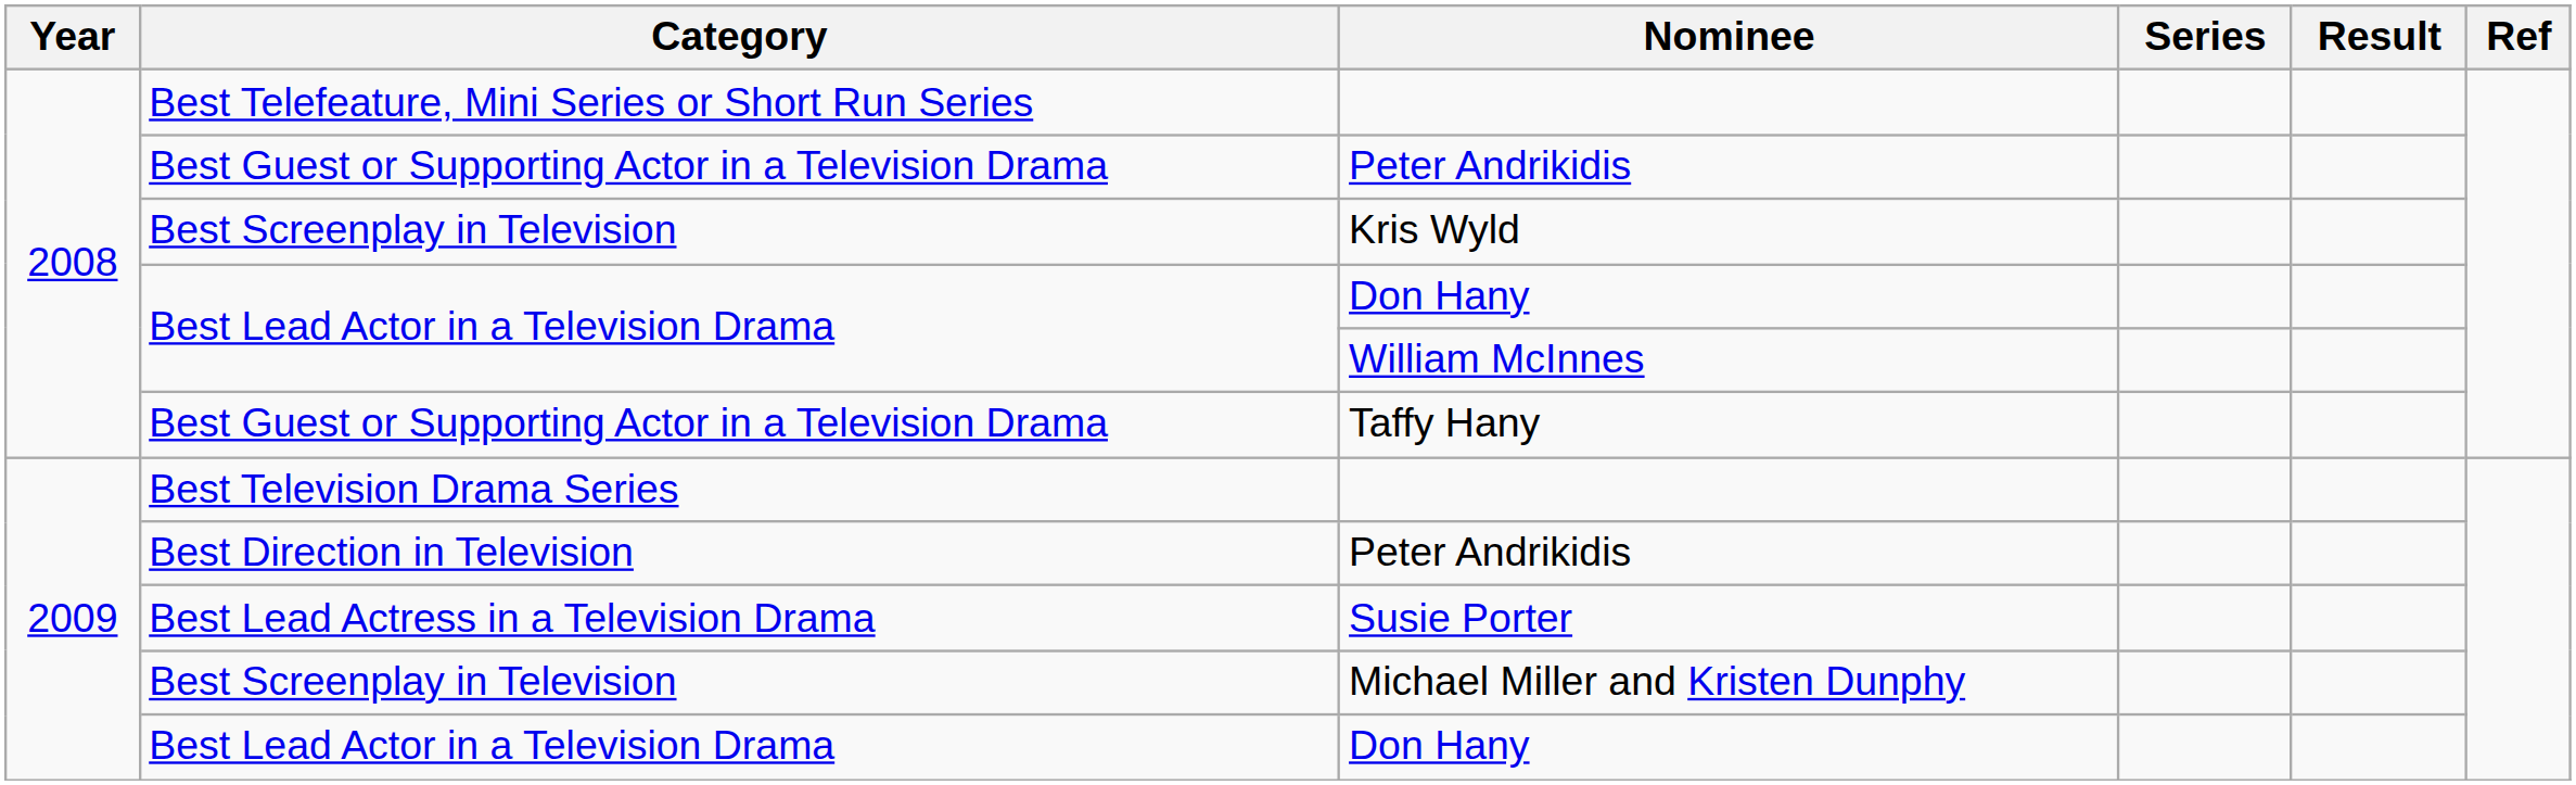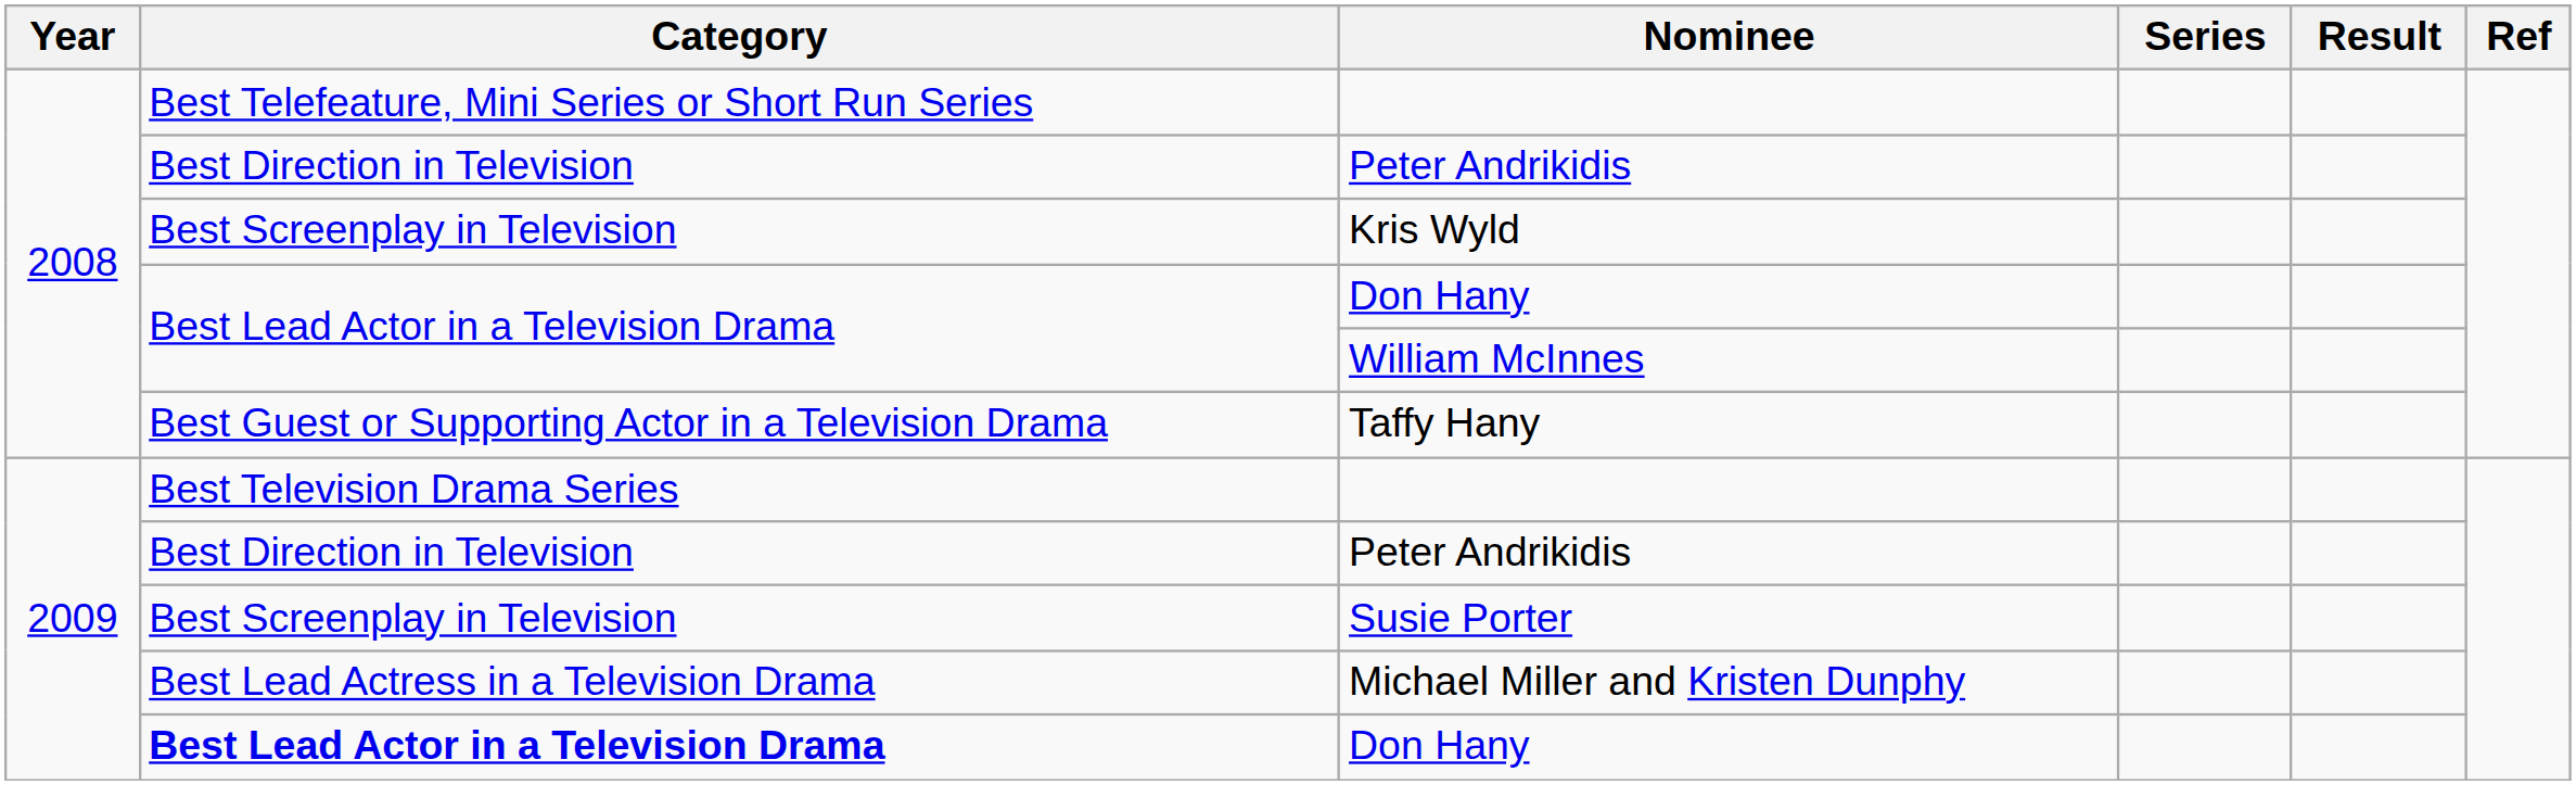2008 / Peter Andrikidis | Category: Best Guest or Supporting Actor in a Television Drama -> Best Direction in Television
Susie Porter | Category: Best Lead Actress in a Television Drama -> Best Screenplay in Television
Michael Miller and Kristen Dunphy | Category: Best Screenplay in Television -> Best Lead Actress in a Television Drama
2009 / Don Hany | Category: normal -> bold
